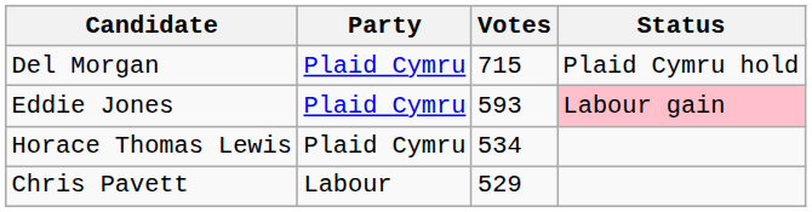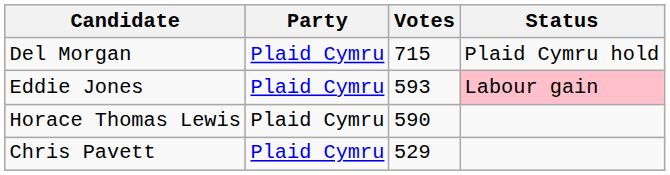Horace Thomas Lewis | Votes: 534 -> 590
Chris Pavett | Party: Labour -> Plaid Cymru
